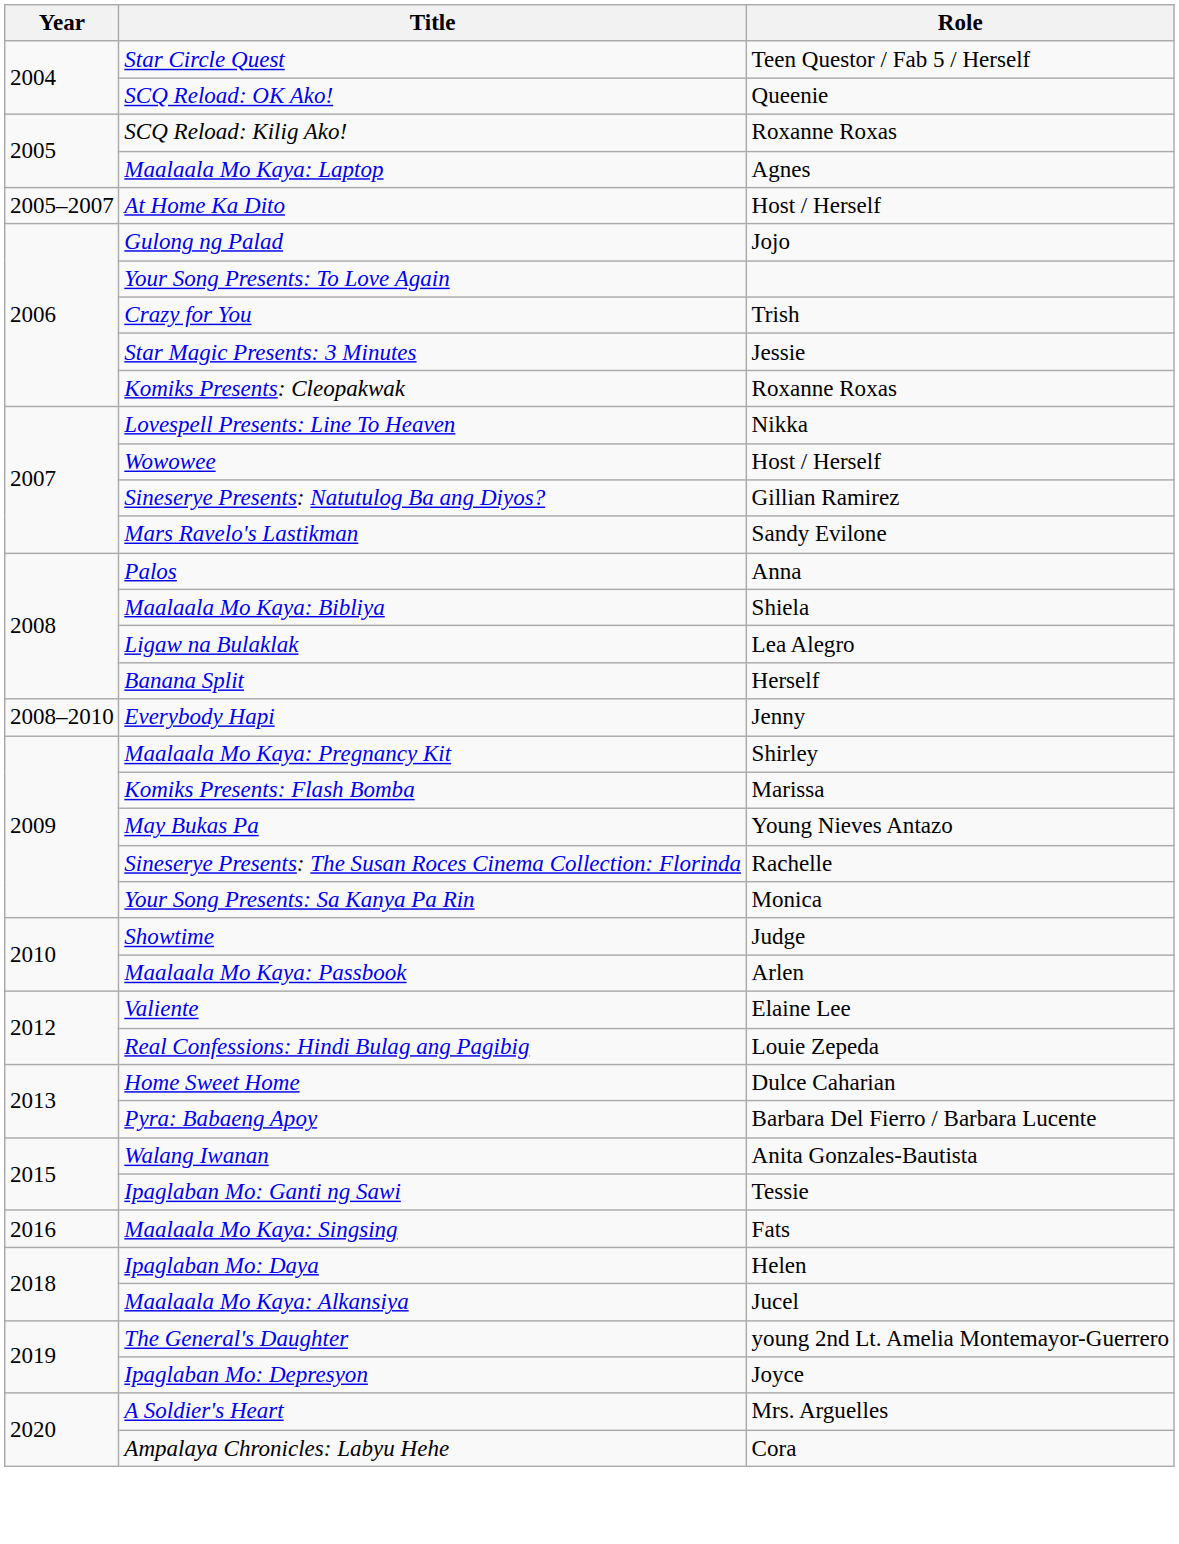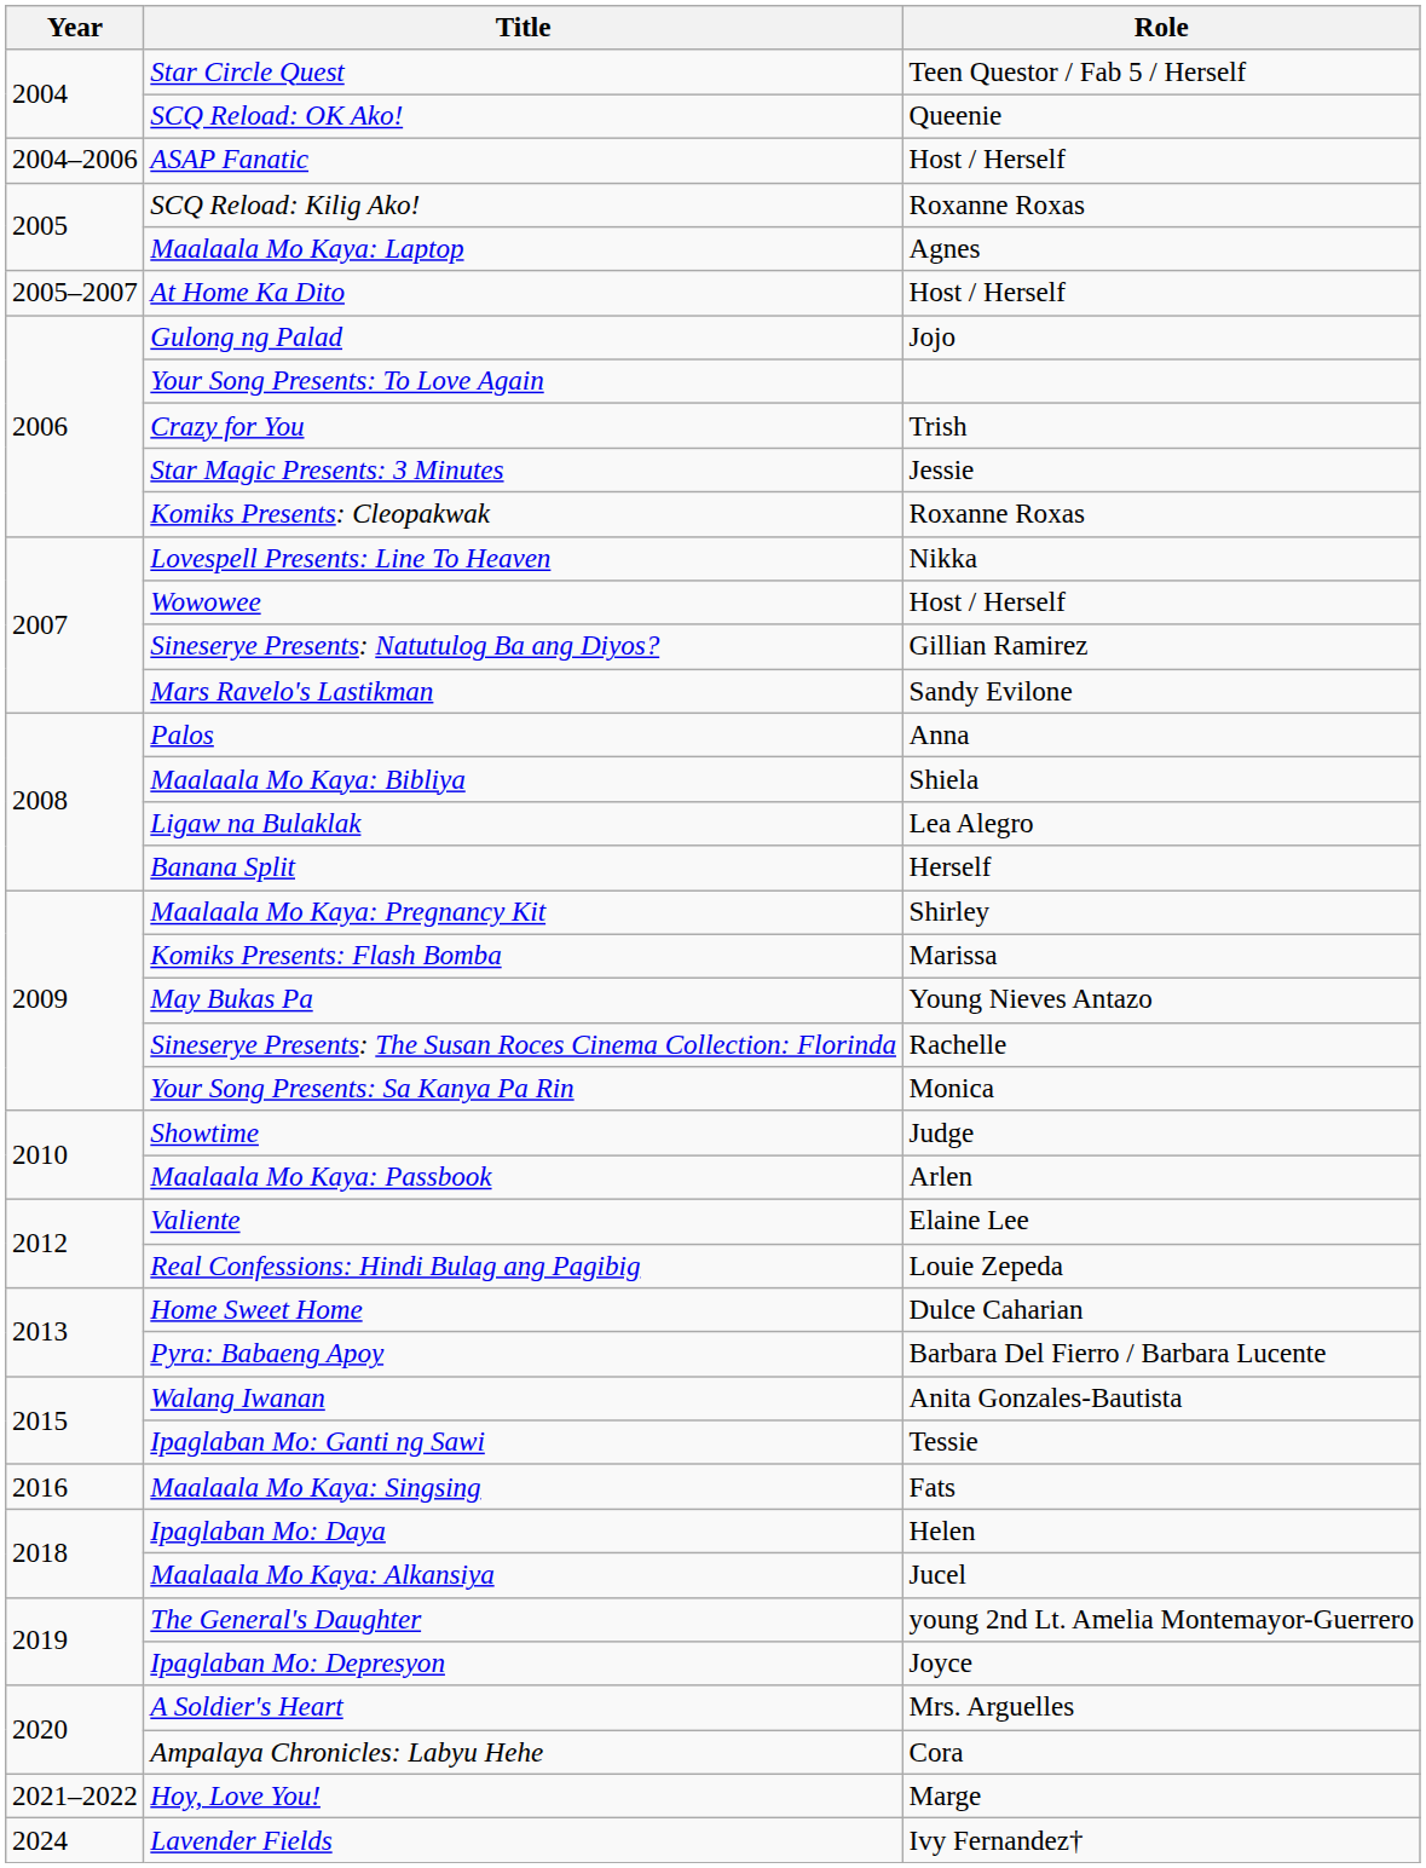+ row: 2004–2006 | ASAP Fanatic | Host / Herself
- row: 2008–2010 | Everybody Hapi | Jenny
+ row: 2021–2022 | Hoy, Love You! | Marge
+ row: 2024 | Lavender Fields | Ivy Fernandez†
